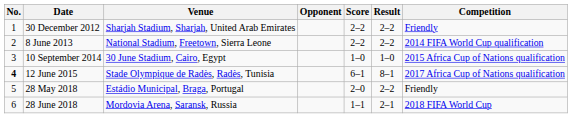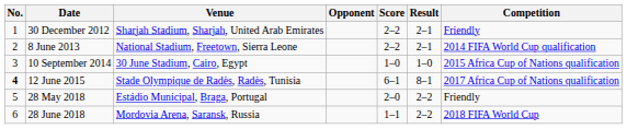30 December 2012 | Result: 2–2 -> 2–1
8 June 2013 | Result: 2–2 -> 2–1
28 June 2018 | Result: 2–1 -> 2–2
